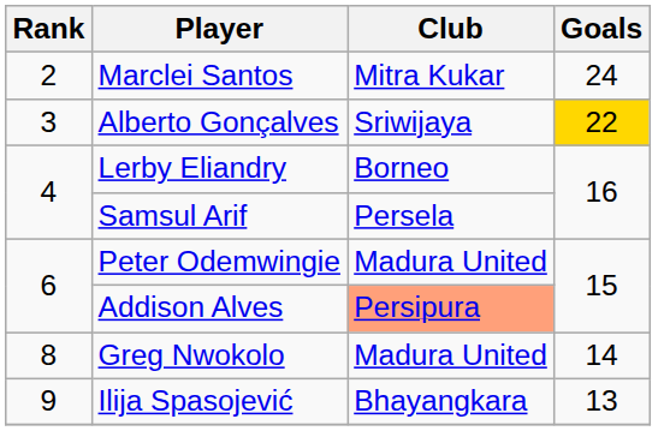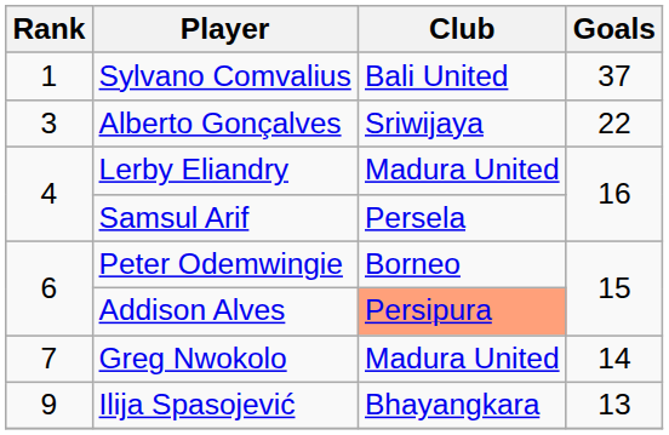+ row: 1 | Sylvano Comvalius | Bali United | 37
- row: 2 | Marclei Santos | Mitra Kukar | 24
Alberto Gonçalves | Goals: gold background -> no background
Lerby Eliandry | Club: Borneo -> Madura United
Peter Odemwingie | Club: Madura United -> Borneo
Greg Nwokolo | Rank: 8 -> 7
